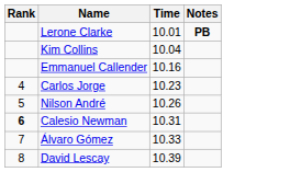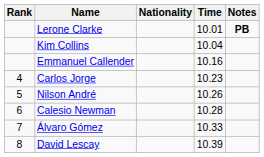+ column: Nationality
Calesio Newman | Rank: bold -> normal
Calesio Newman | Time: 10.31 -> 10.28
